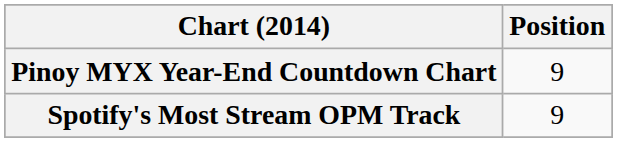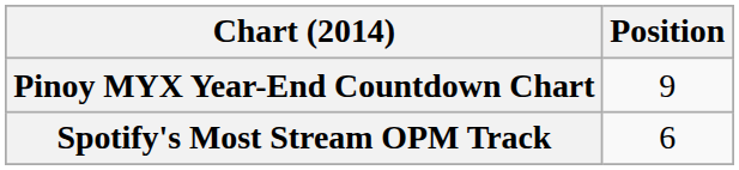Spotify's Most Stream OPM Track | Position: 9 -> 6
